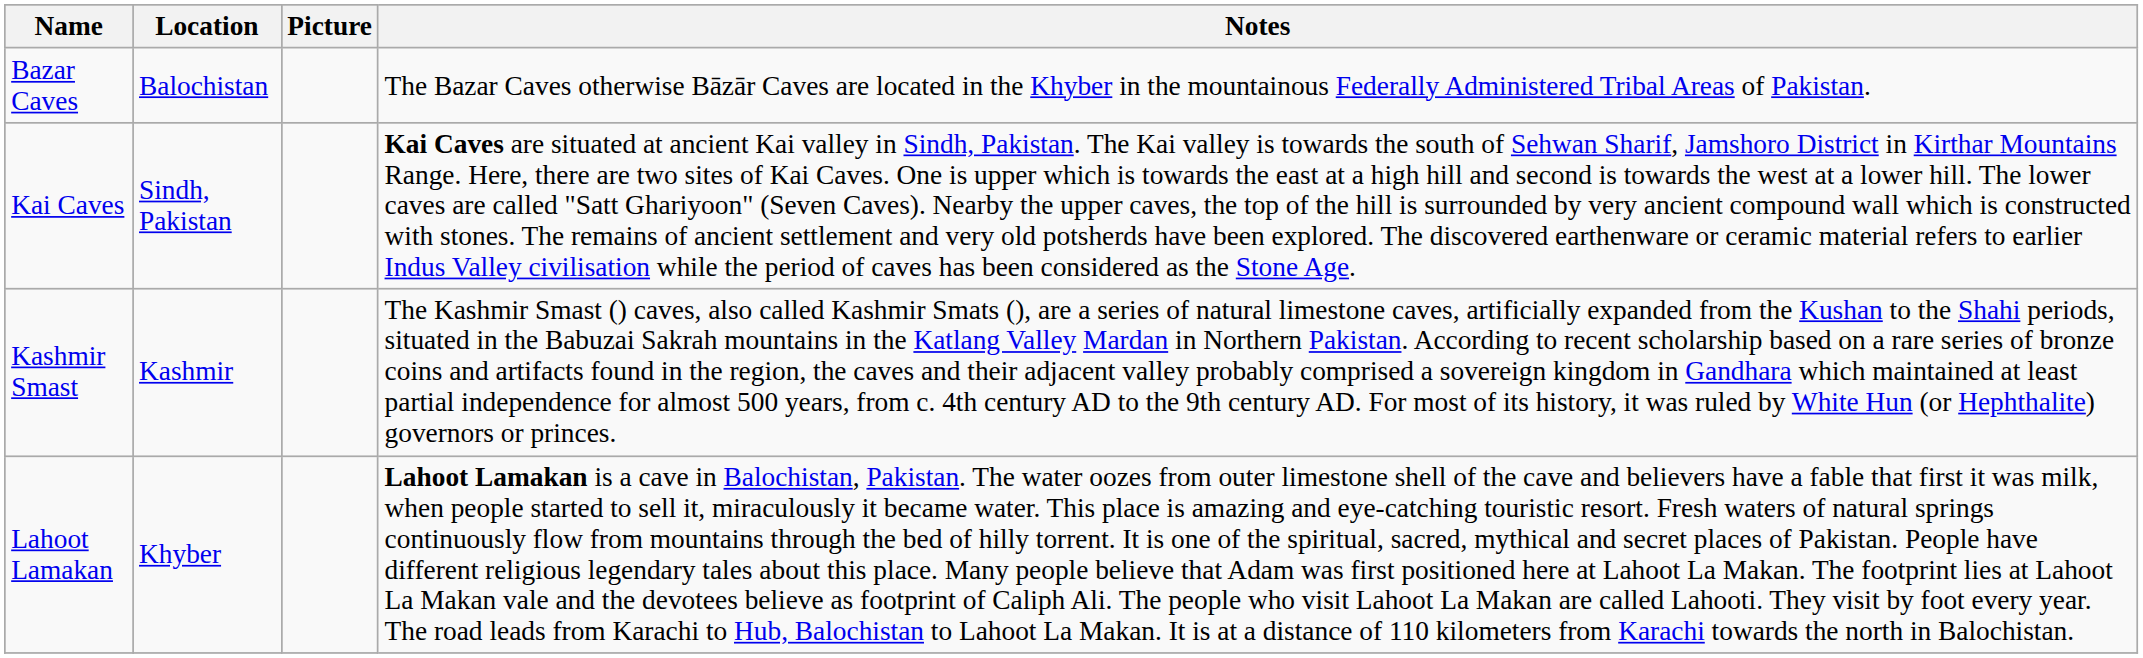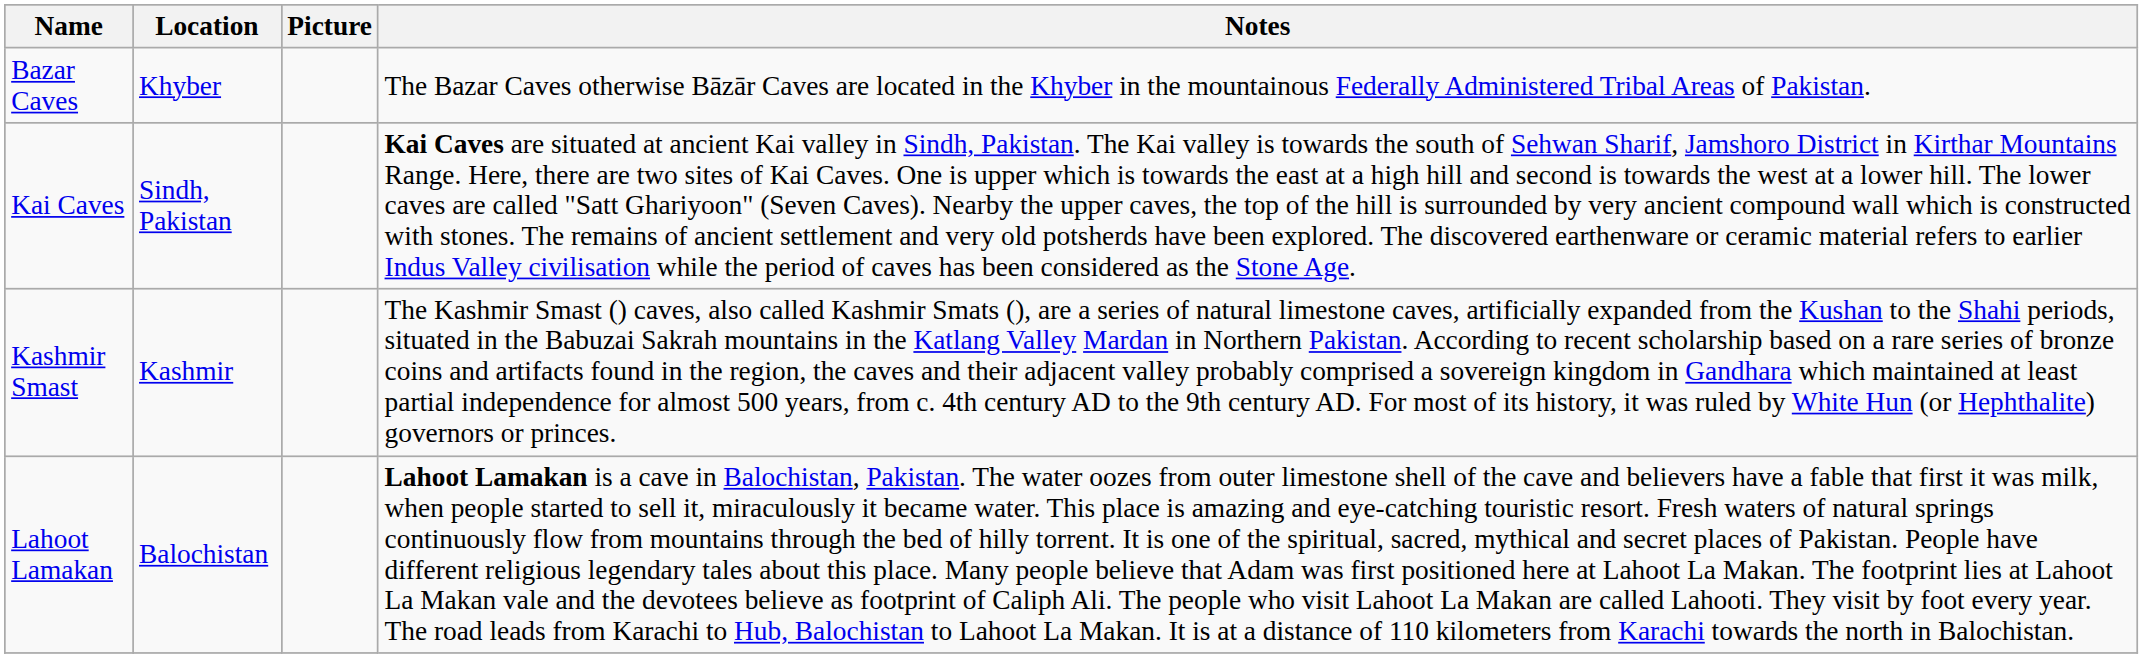Bazar Caves | Location: Balochistan -> Khyber
Lahoot Lamakan | Location: Khyber -> Balochistan
